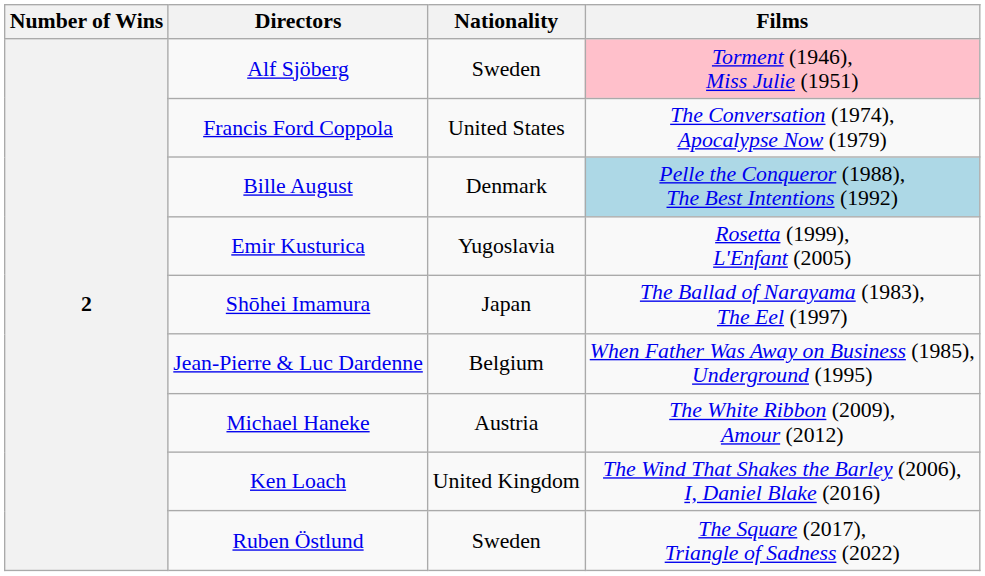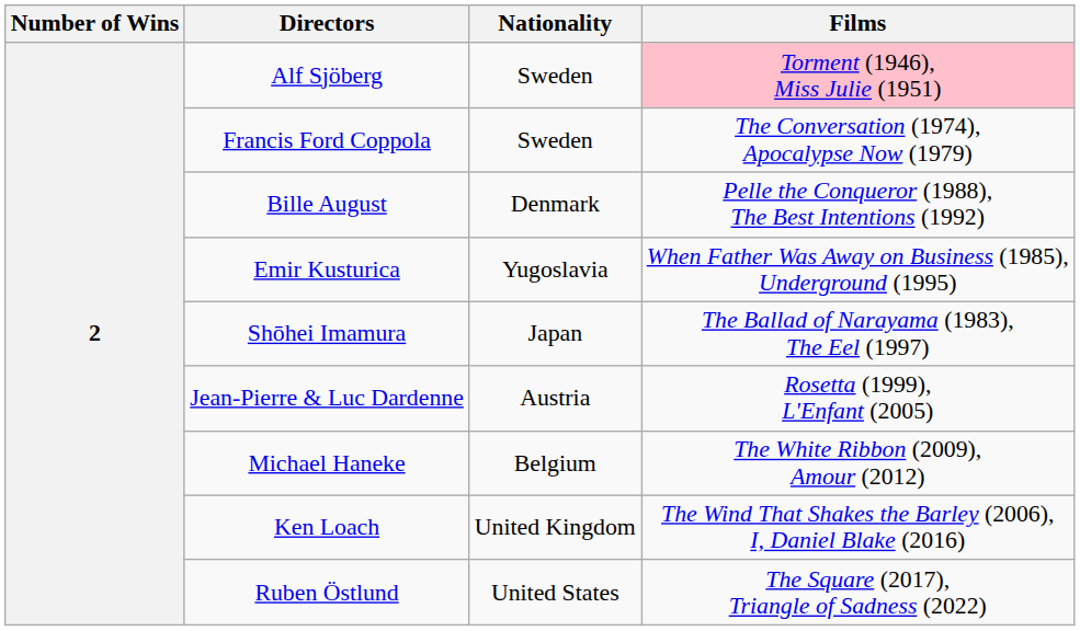Francis Ford Coppola | Nationality: United States -> Sweden
Bille August | Films: lightblue background -> no background
Emir Kusturica | Films: Rosetta (1999), L'Enfant (2005) -> When Father Was Away on Business (1985), Underground (1995)
Jean-Pierre & Luc Dardenne | Nationality: Belgium -> Austria
Jean-Pierre & Luc Dardenne | Films: When Father Was Away on Business (1985), Underground (1995) -> Rosetta (1999), L'Enfant (2005)
Michael Haneke | Nationality: Austria -> Belgium
Ruben Östlund | Nationality: Sweden -> United States
